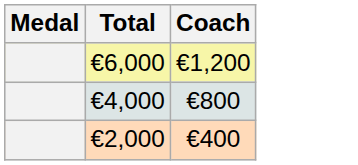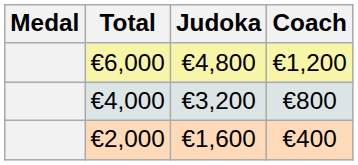+ column: Judoka | €4,800 | €3,200 | €1,600
